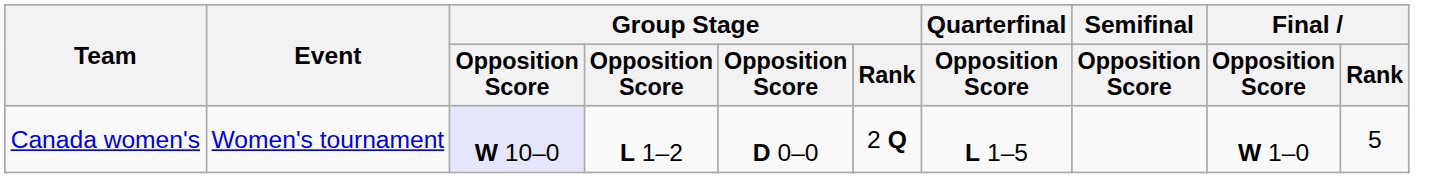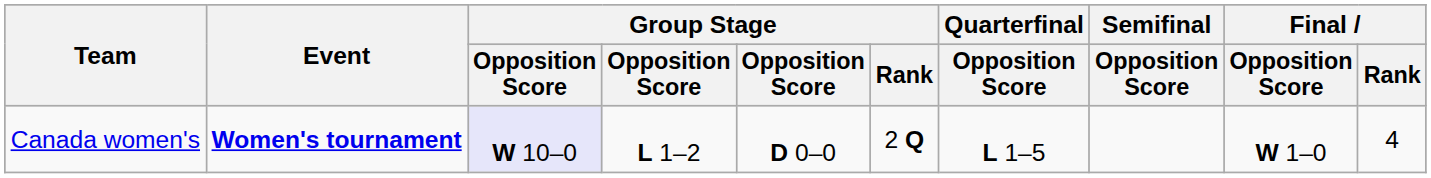Canada women's | Event: normal -> bold
Canada women's | Final / Rank: 5 -> 4
